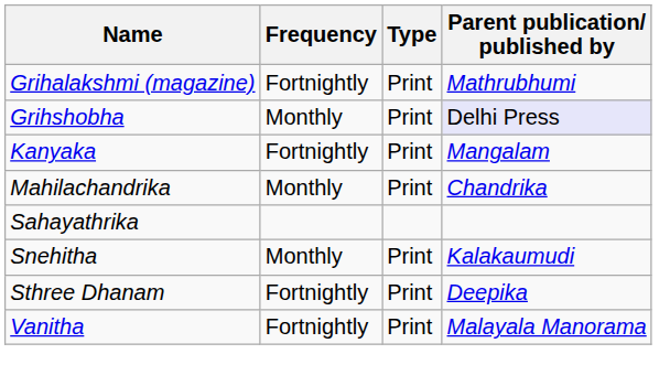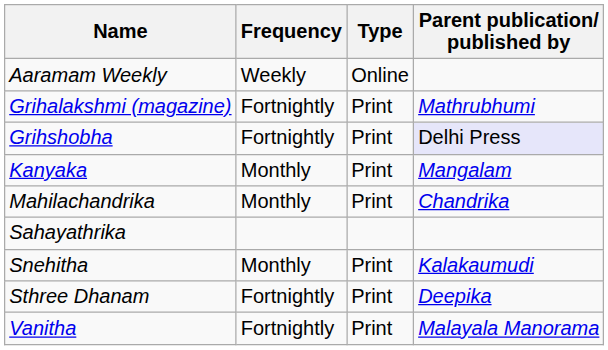+ row: Aaramam Weekly | Weekly | Online
Grihshobha | Frequency: Monthly -> Fortnightly
Kanyaka | Frequency: Fortnightly -> Monthly
